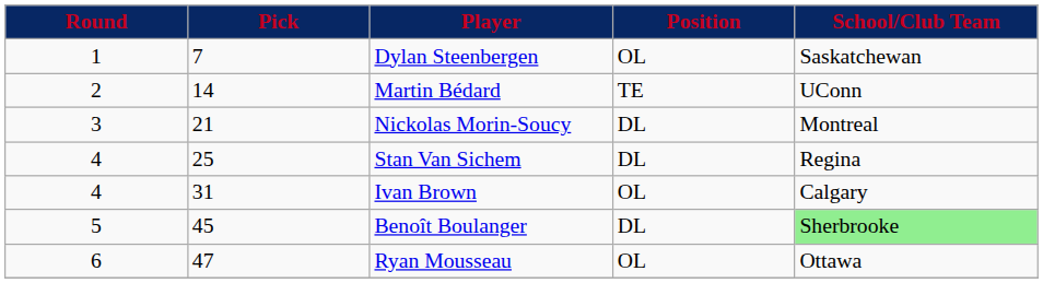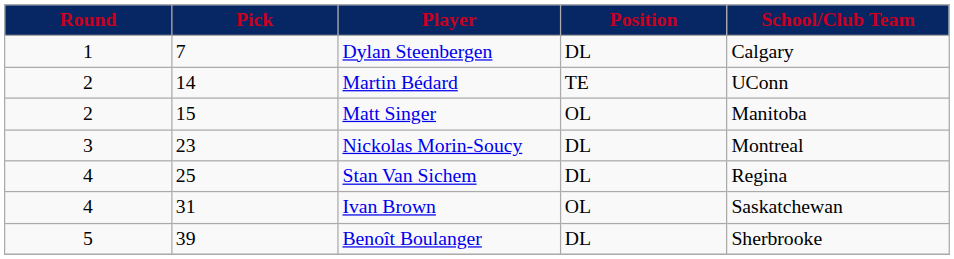Dylan Steenbergen | Position: OL -> DL
Dylan Steenbergen | School/Club Team: Saskatchewan -> Calgary
+ row: 2 | 15 | Matt Singer | OL | Manitoba
Nickolas Morin-Soucy | Pick: 21 -> 23
Ivan Brown | School/Club Team: Calgary -> Saskatchewan
Benoît Boulanger | Pick: 45 -> 39
Benoît Boulanger | School/Club Team: lightgreen background -> no background
- row: 6 | 47 | Ryan Mousseau | OL | Ottawa
